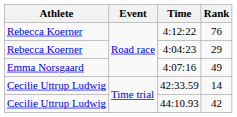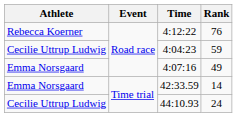4:04:23 | Athlete: Rebecca Koerner -> Cecilie Uttrup Ludwig
4:04:23 | Rank: 29 -> 59
42:33.59 | Athlete: Cecilie Uttrup Ludwig -> Emma Norsgaard
44:10.93 | Rank: 42 -> 24
